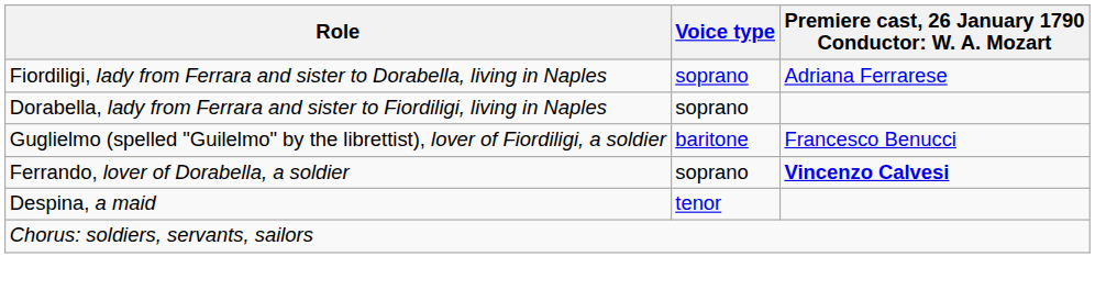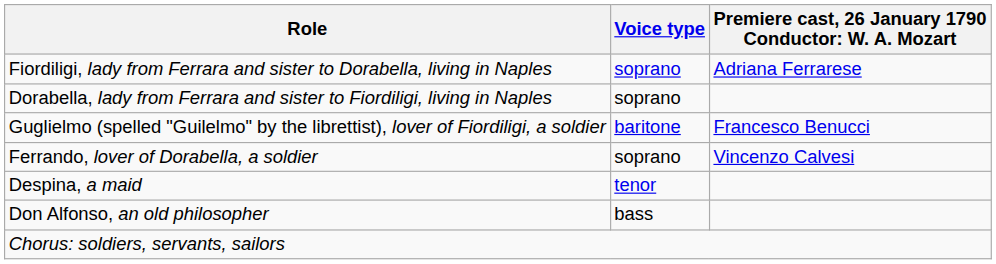Ferrando, lover of Dorabella, a soldier | column 3: bold -> normal
+ row: Don Alfonso, an old philosopher | bass
